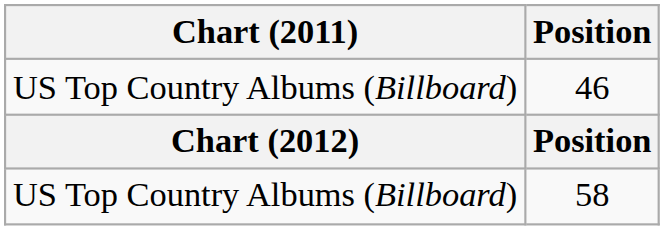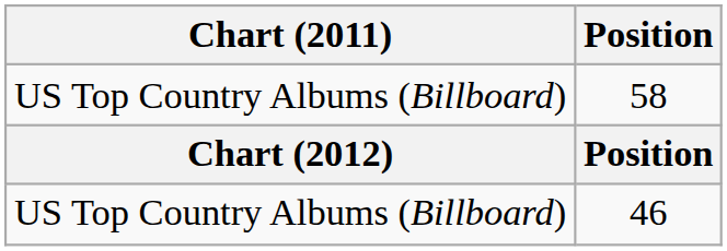rows swapped: 58 <-> 46
